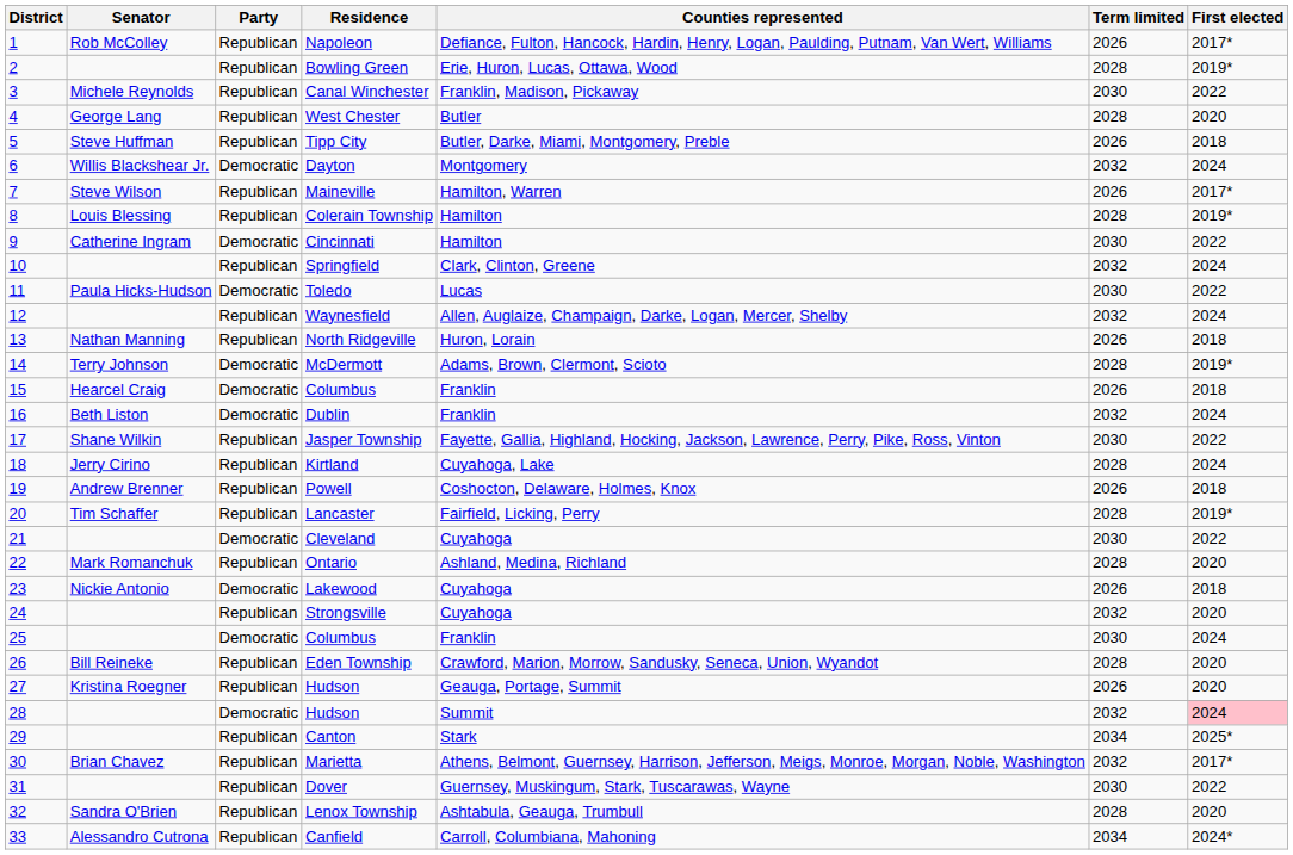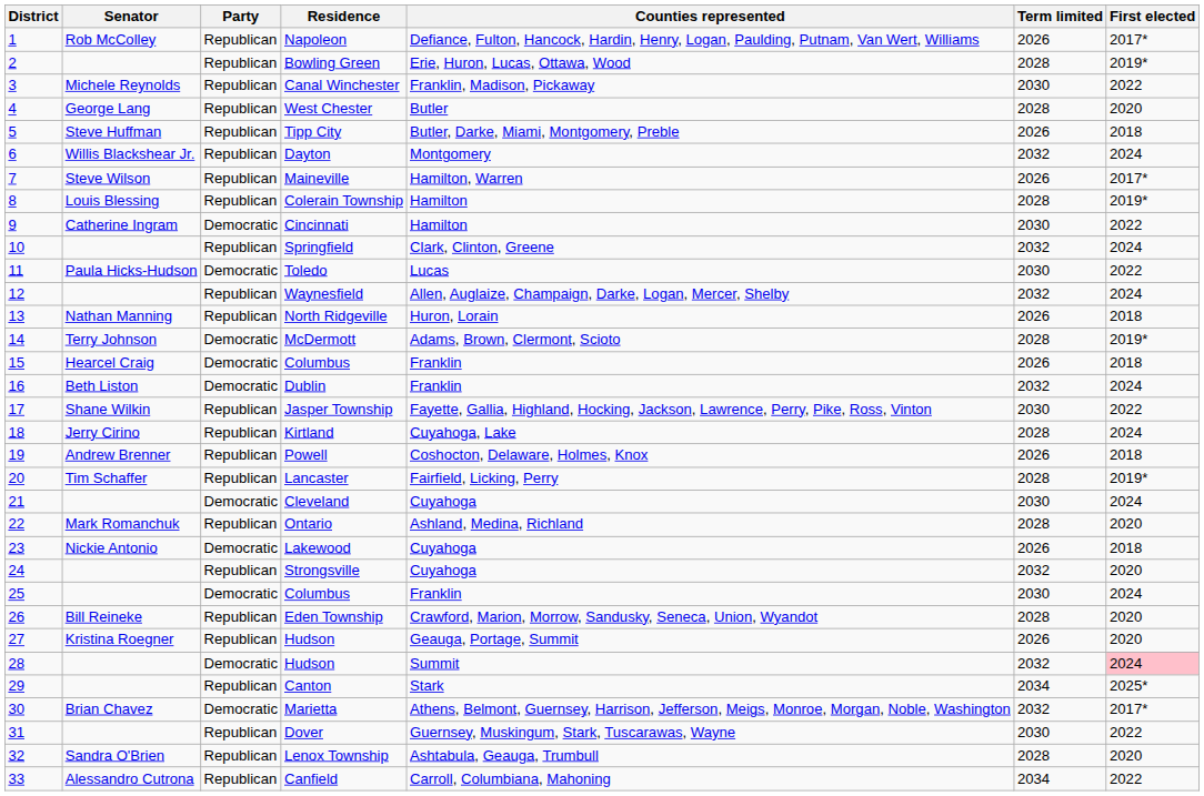Dayton | Party: Democratic -> Republican
Cleveland | First elected: 2022 -> 2024
Marietta | Party: Republican -> Democratic
Canfield | First elected: 2024* -> 2022
